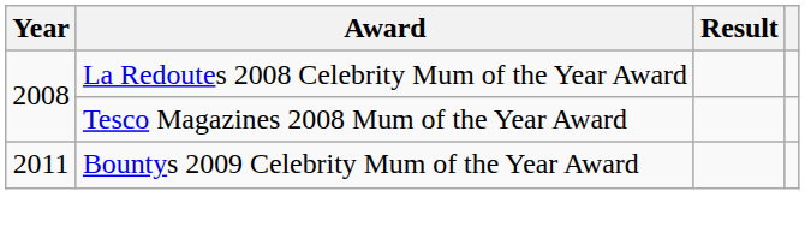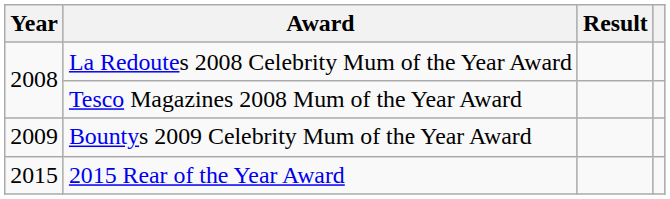Bountys 2009 Celebrity Mum of the Year Award | Year: 2011 -> 2009
+ row: 2015 | 2015 Rear of the Year Award
